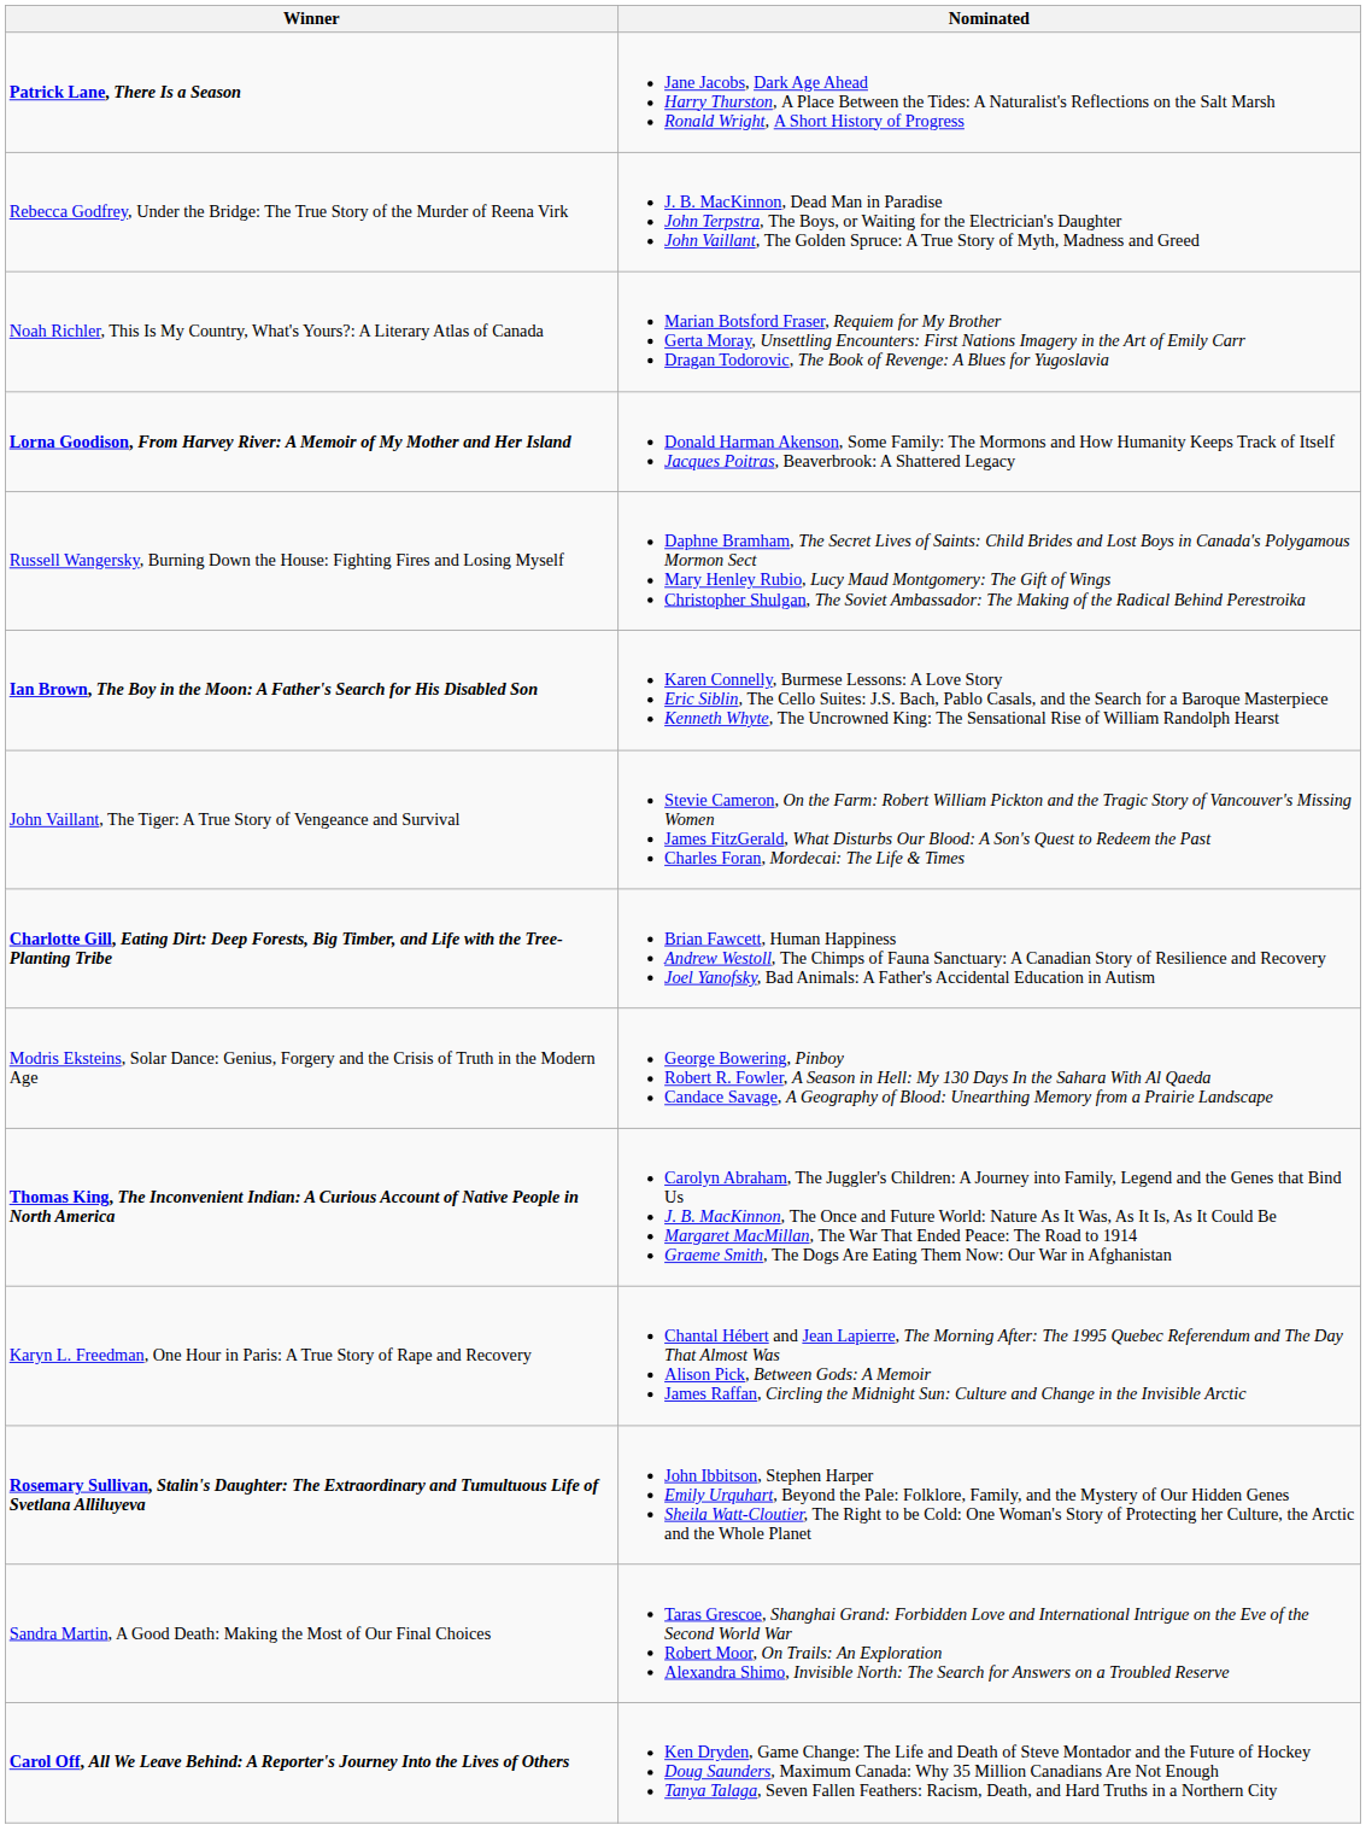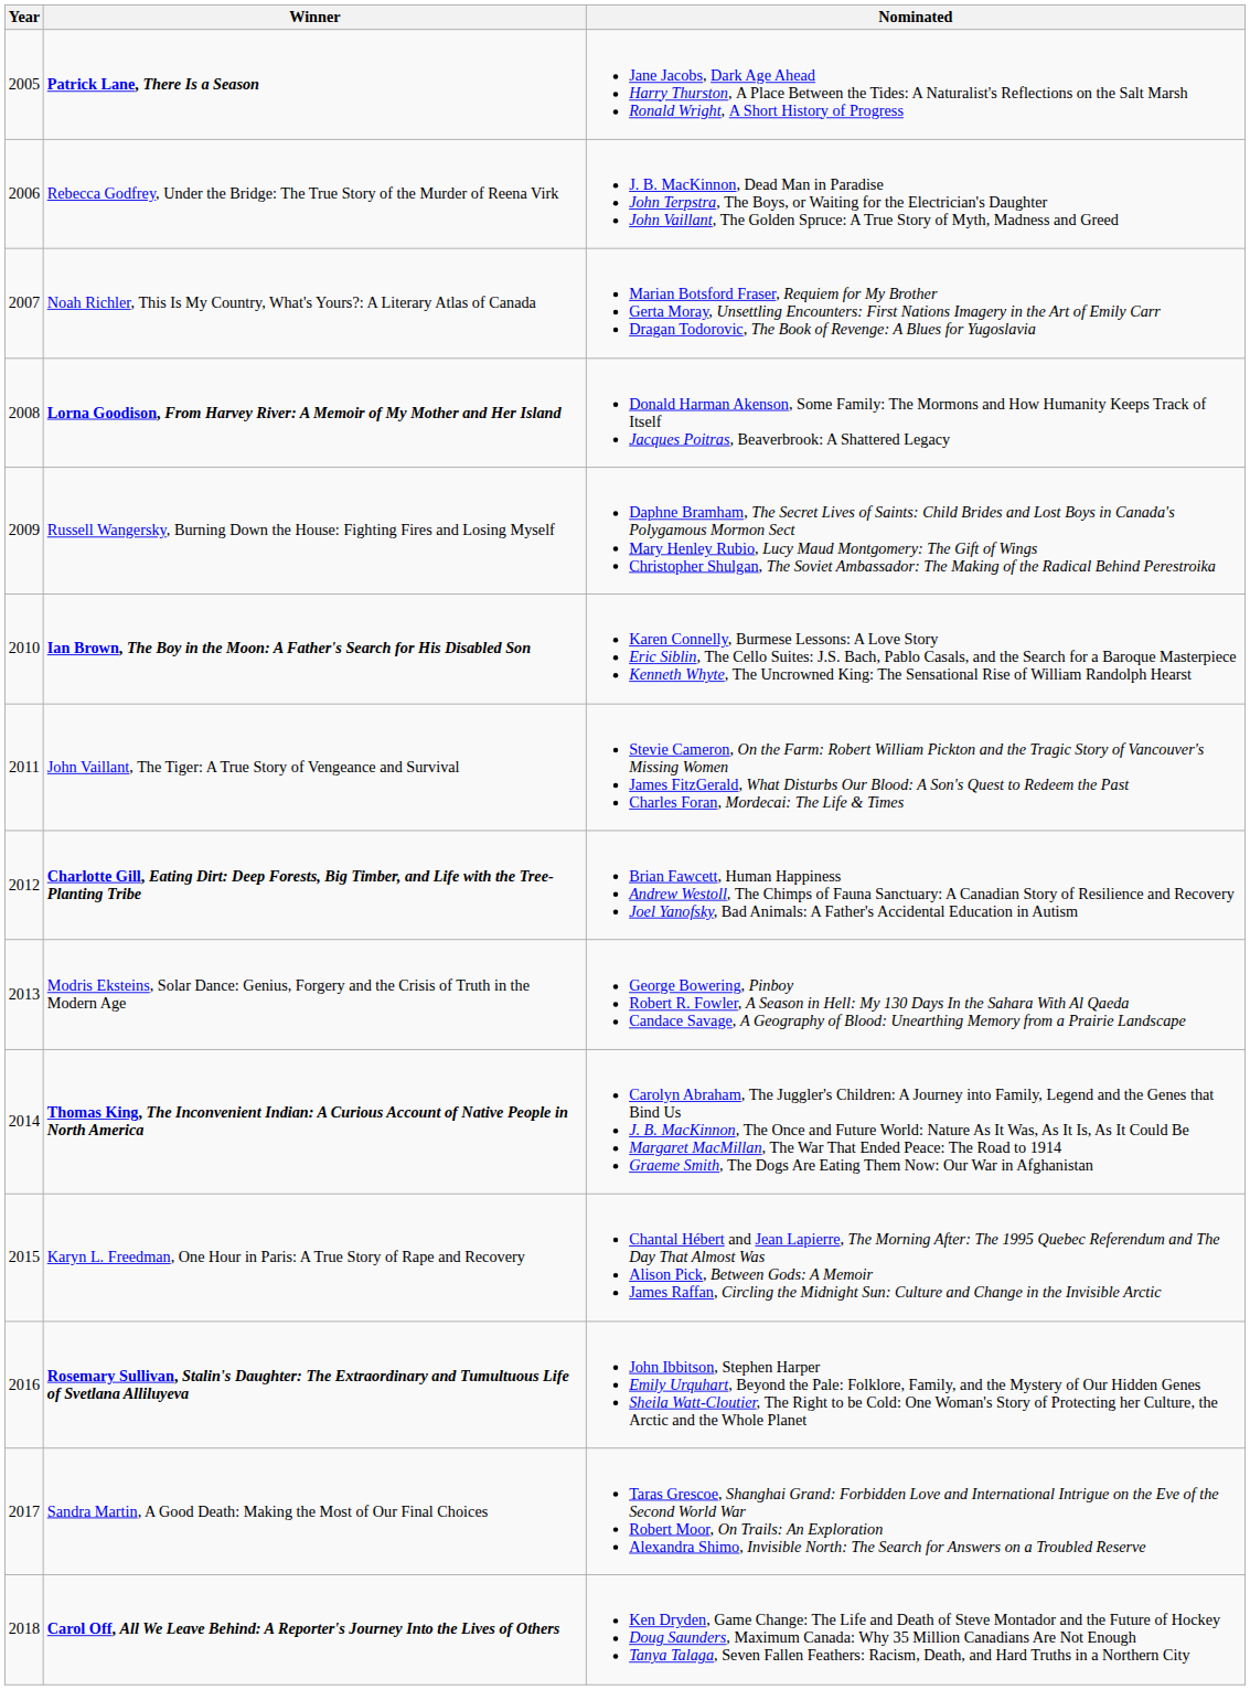+ column: Year | 2005 | 2006 | 2007 | 2008 | 2009 | 2010 | 2011 | 2012 | 2013 | 2014 | 2015 | 2016 | 2017 | 2018
